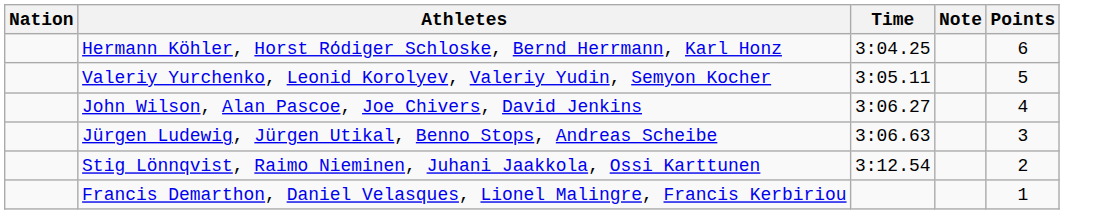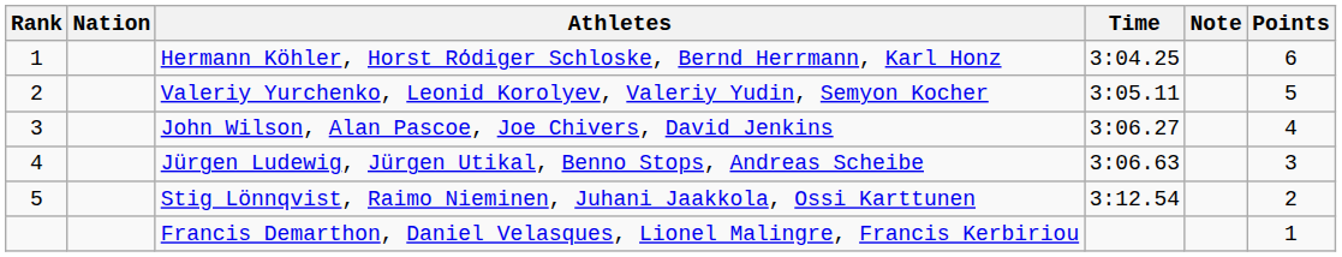+ column: Rank | 1 | 2 | 3 | 4 | 5
